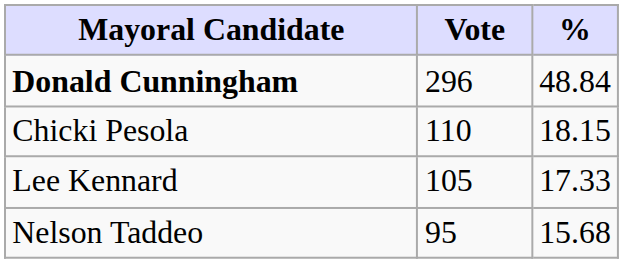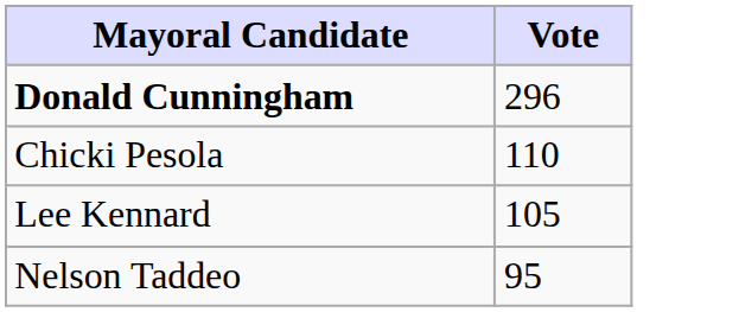- column: % | 48.84 | 18.15 | 17.33 | 15.68
